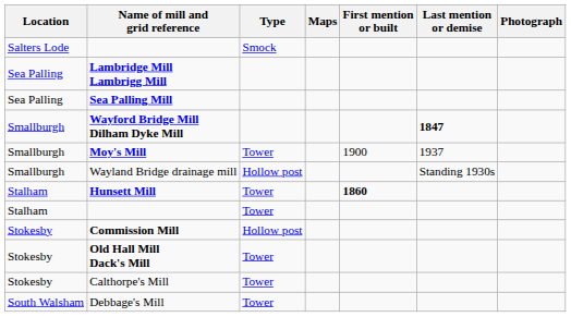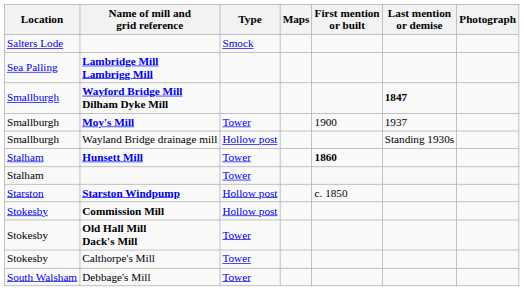- row: Sea Palling | Sea Palling Mill
+ row: Starston | Starston Windpump | Hollow post | c. 1850
